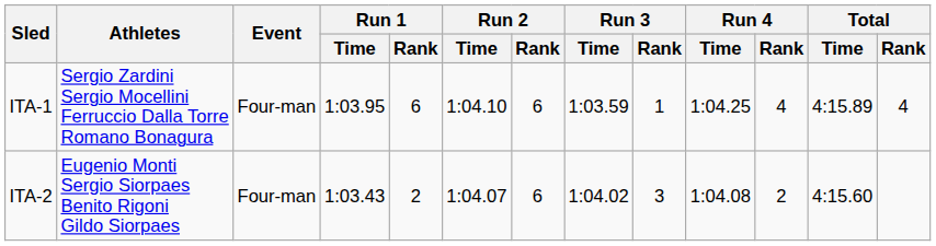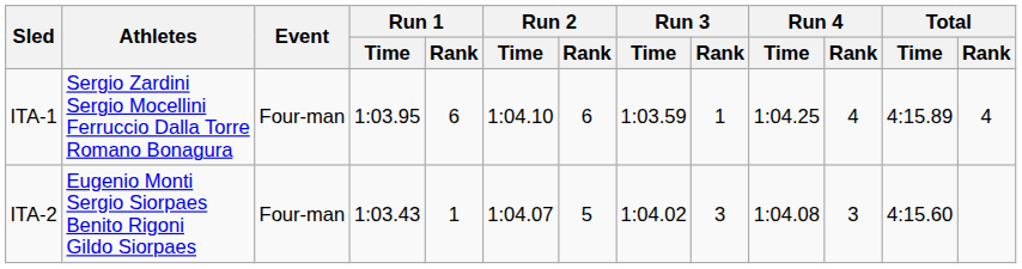ITA-2 | Run 1 / Rank: 2 -> 1
ITA-2 | Run 2 / Rank: 6 -> 5
ITA-2 | Run 4 / Rank: 2 -> 3
